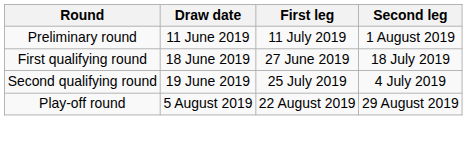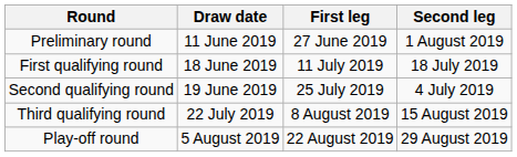Preliminary round | First leg: 11 July 2019 -> 27 June 2019
First qualifying round | First leg: 27 June 2019 -> 11 July 2019
+ row: Third qualifying round | 22 July 2019 | 8 August 2019 | 15 August 2019
